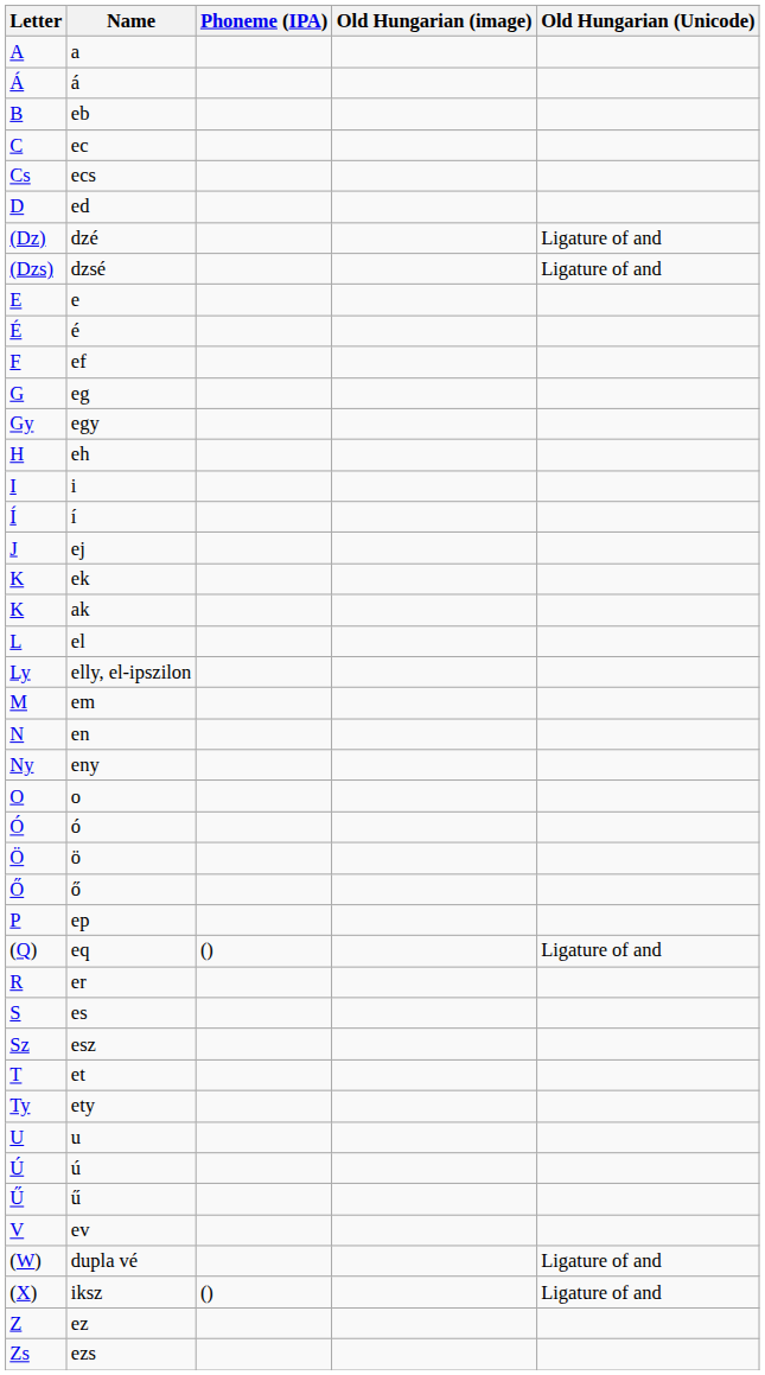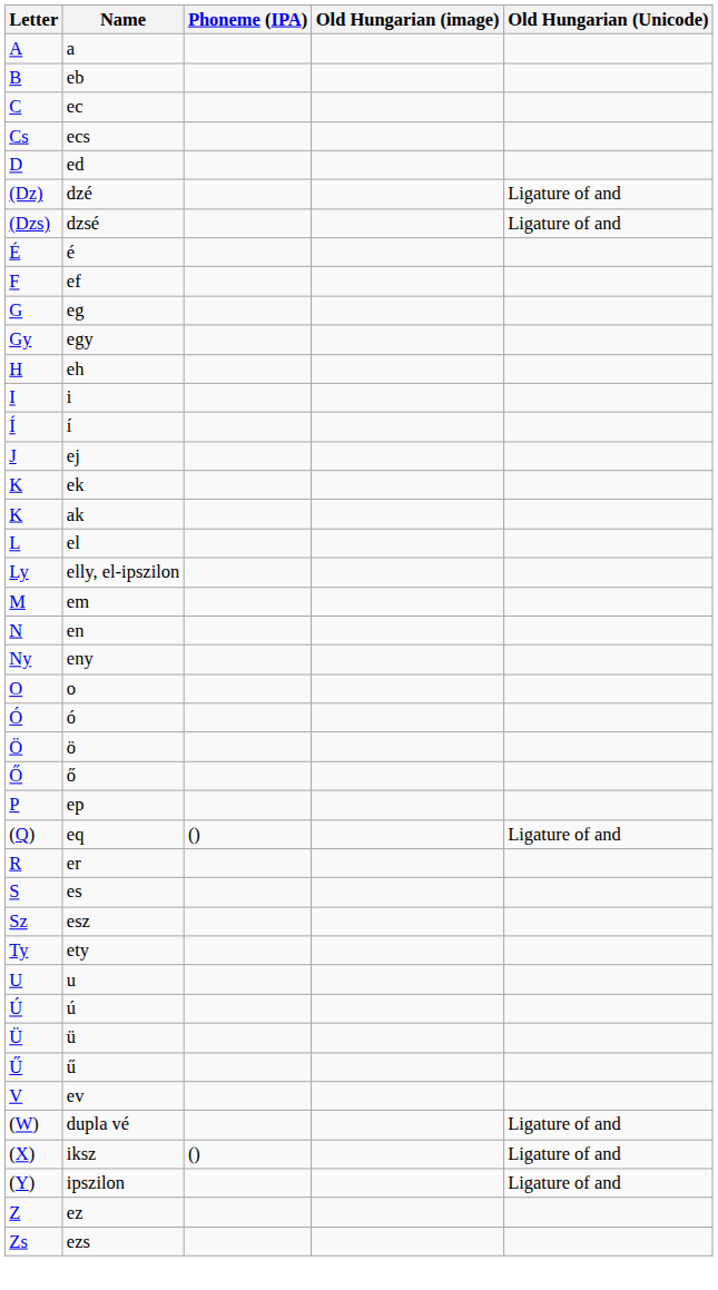- row: Á | á
- row: E | e
- row: T | et
+ row: Ü | ü
+ row: (Y) | ipszilon | Ligature of and
